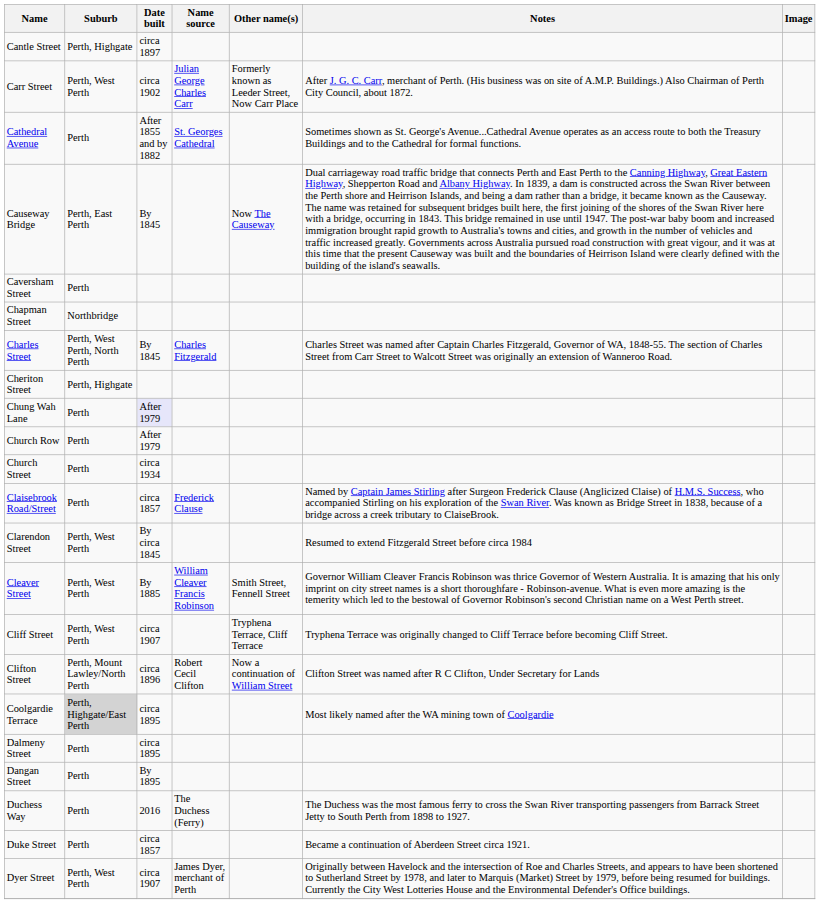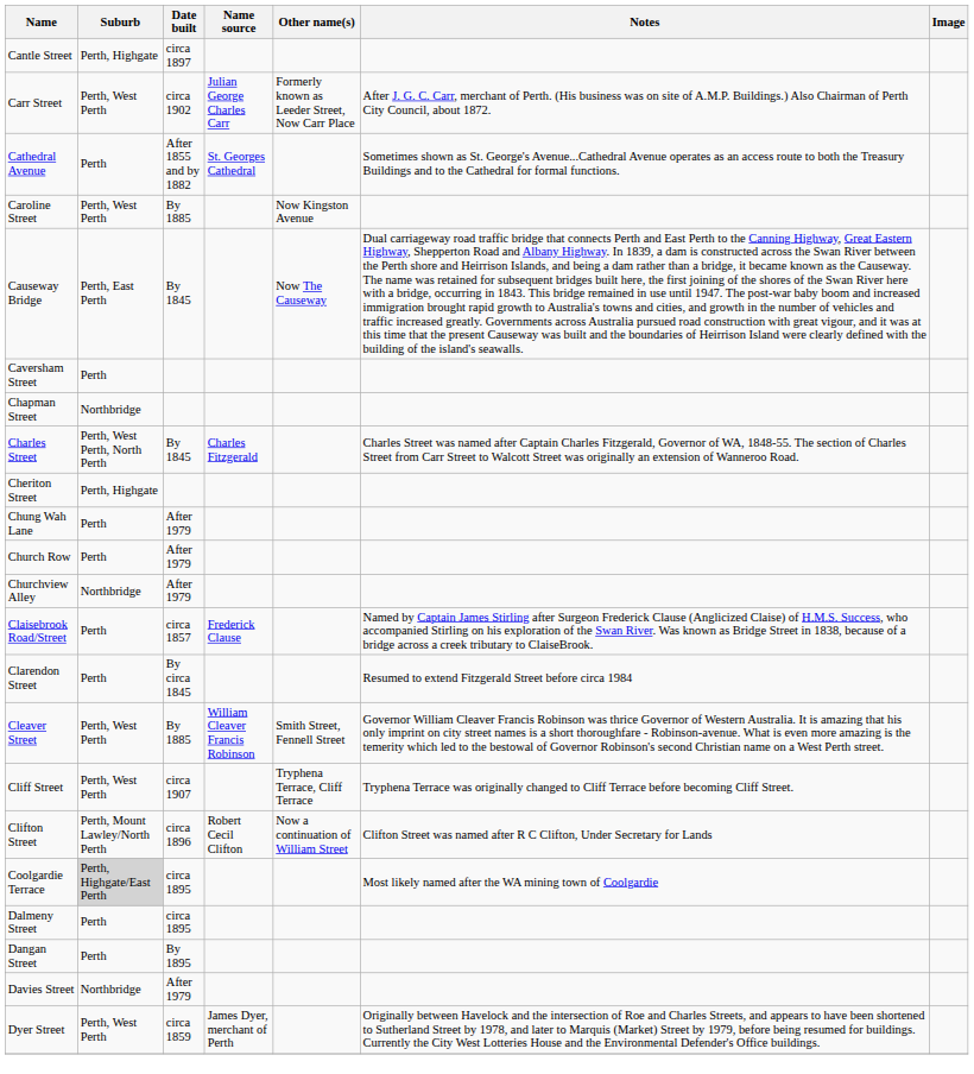+ row: Caroline Street | Perth, West Perth | By 1885 | Now Kingston Avenue
Chung Wah Lane | Date built: lavender background -> no background
- row: Church Street | Perth | circa 1934
+ row: Churchview Alley | Northbridge | After 1979
Clarendon Street | Suburb: Perth, West Perth -> Perth
+ row: Davies Street | Northbridge | After 1979
- row: Duchess Way | Perth | 2016 | The Duchess (Ferry) | The Duchess was the most famous ferry to cross the Swan River transporting passengers from Barrack Street Jetty to South Perth from 1898 to 1927.
- row: Duke Street | Perth | circa 1857 | Became a continuation of Aberdeen Street circa 1921.
Dyer Street | Date built: circa 1907 -> circa 1859
